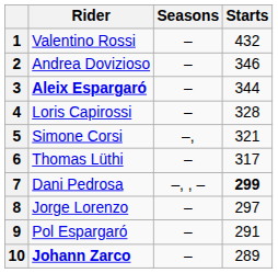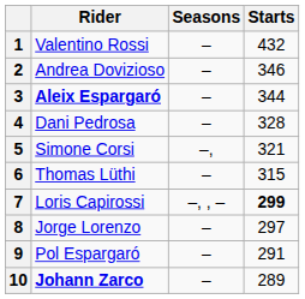4 | Rider: Loris Capirossi -> Dani Pedrosa
6 | Starts: 317 -> 315
7 | Rider: Dani Pedrosa -> Loris Capirossi
